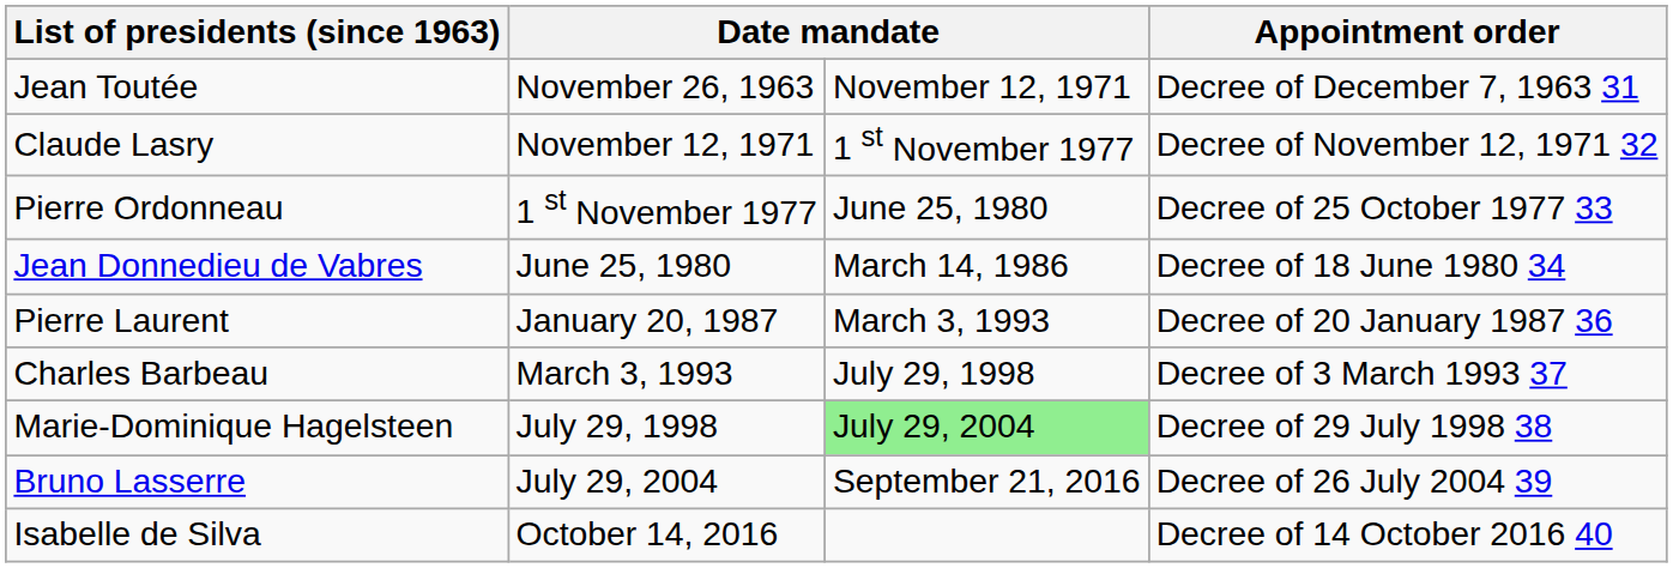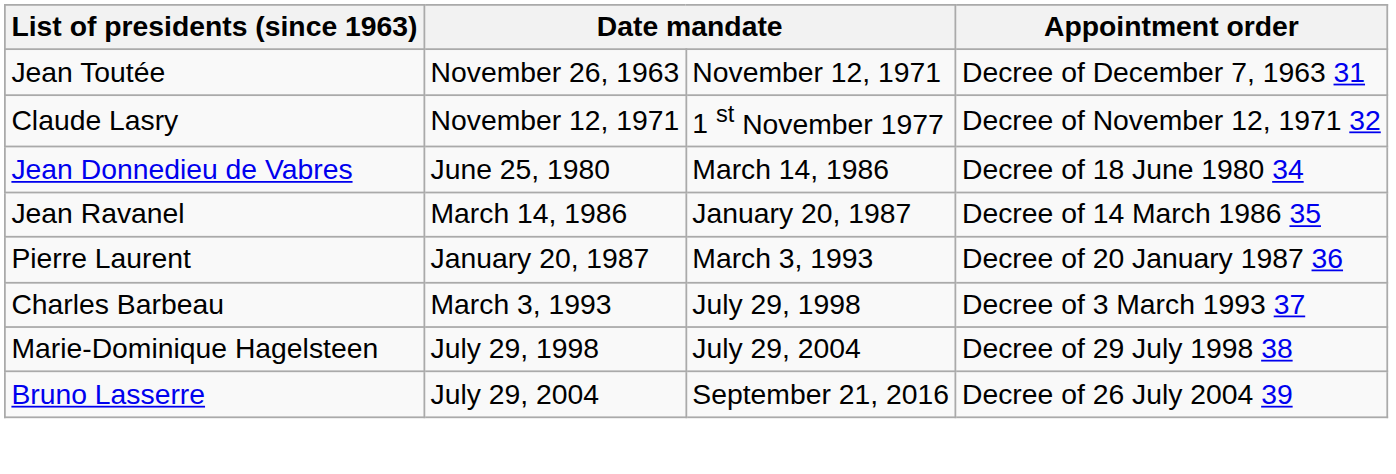- row: Pierre Ordonneau | 1 st November 1977 | June 25, 1980 | Decree of 25 October 1977 33
+ row: Jean Ravanel | March 14, 1986 | January 20, 1987 | Decree of 14 March 1986 35
Marie-Dominique Hagelsteen | column 3: lightgreen background -> no background
- row: Isabelle de Silva | October 14, 2016 | Decree of 14 October 2016 40
